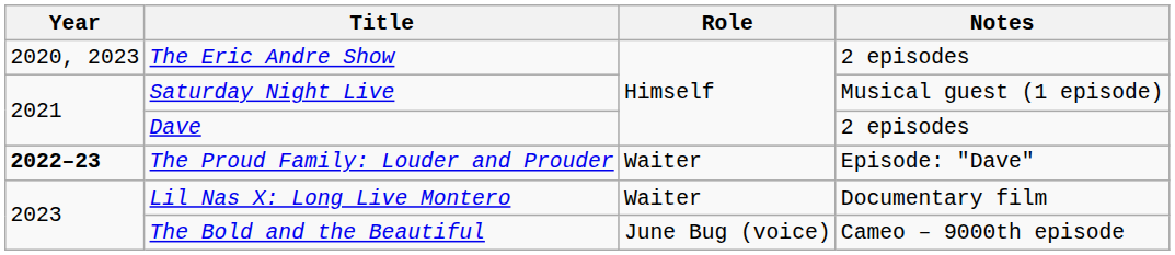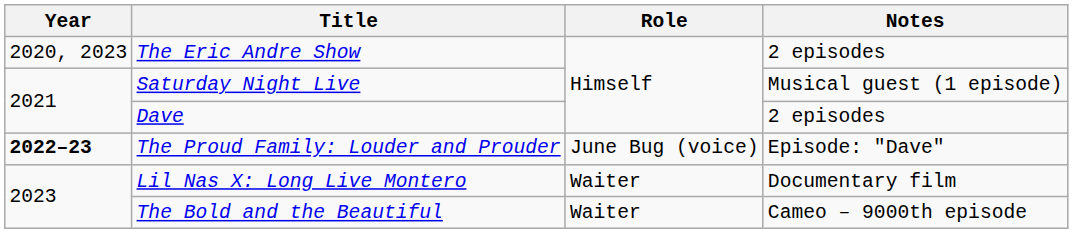The Proud Family: Louder and Prouder | Role: Waiter -> June Bug (voice)
The Bold and the Beautiful | Role: June Bug (voice) -> Waiter
